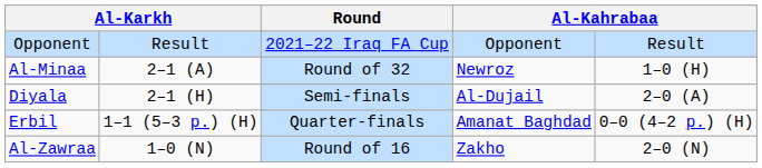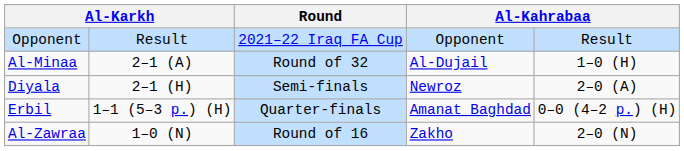Al-Minaa | column 6: Newroz -> Al-Dujail
Diyala | column 6: Al-Dujail -> Newroz
